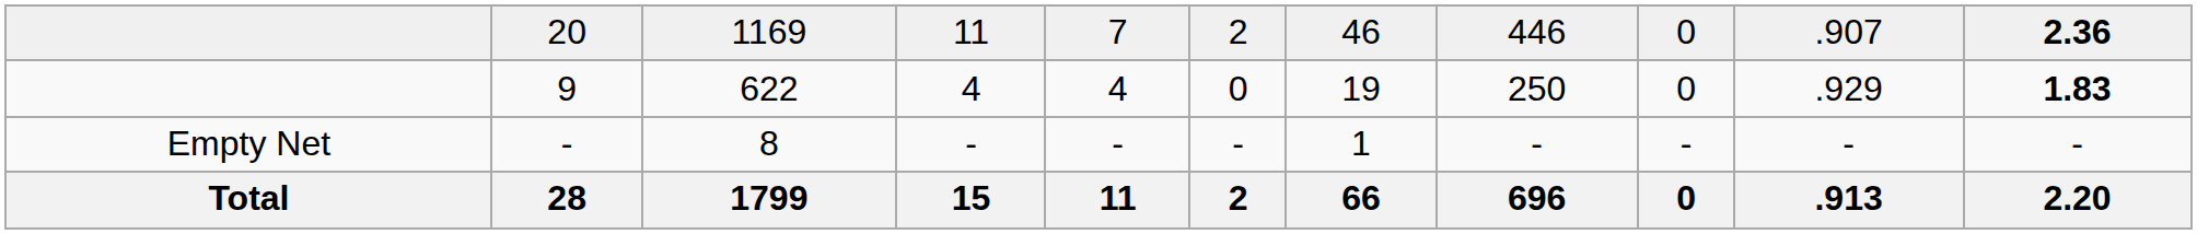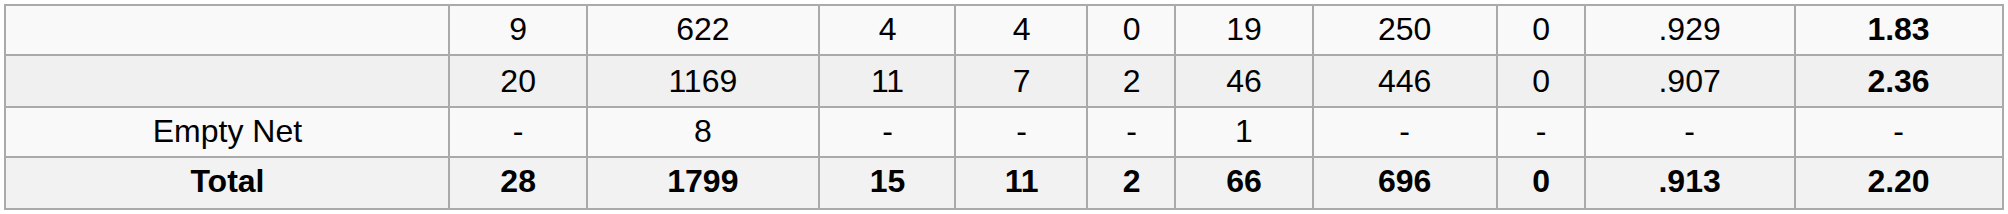rows swapped: 9 <-> 20
